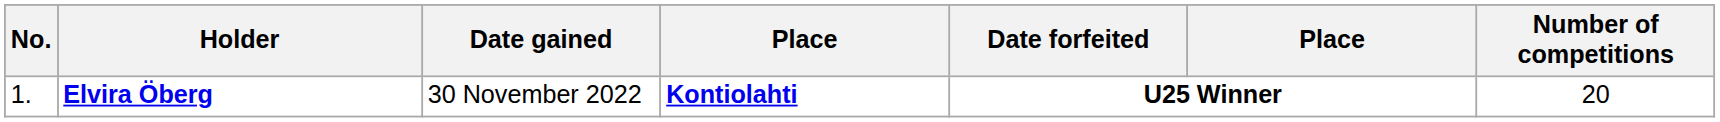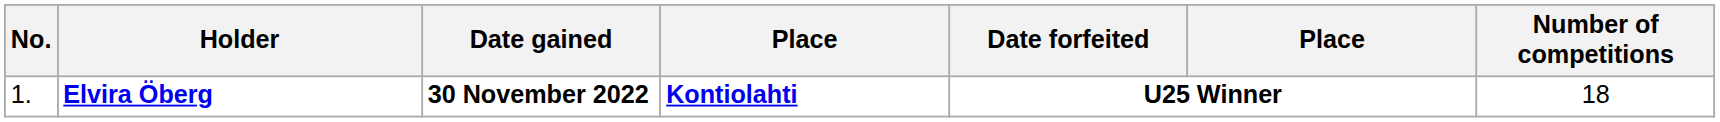Elvira Öberg | Date gained: normal -> bold
Elvira Öberg | Number of competitions: 20 -> 18
